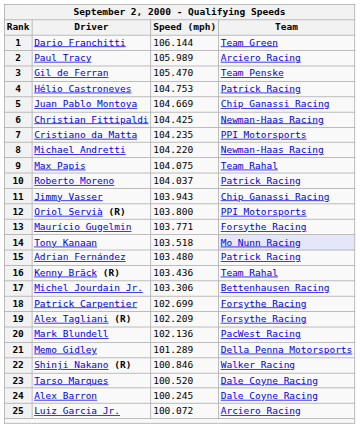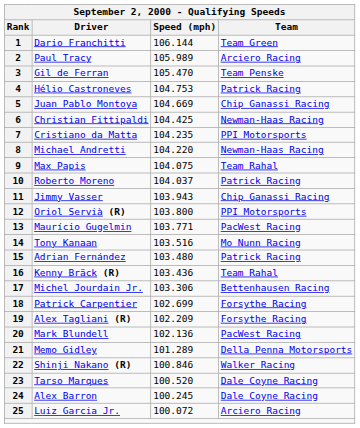13 | Team: Forsythe Racing -> PacWest Racing
14 | Speed (mph): 103.518 -> 103.516
14 | Team: lavender background -> no background
